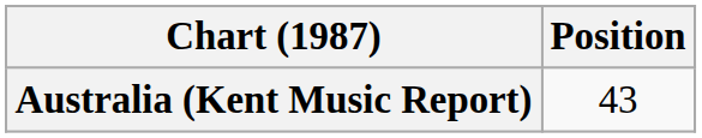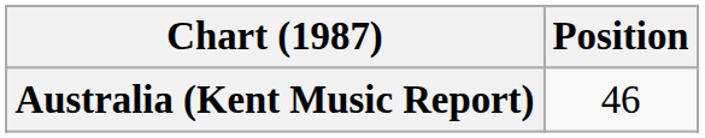Australia (Kent Music Report) | Position: 43 -> 46
